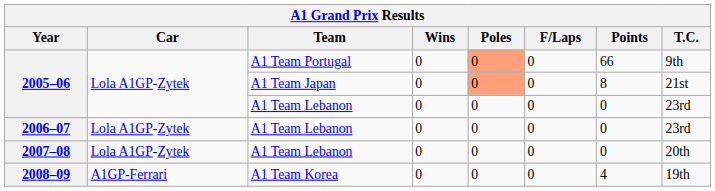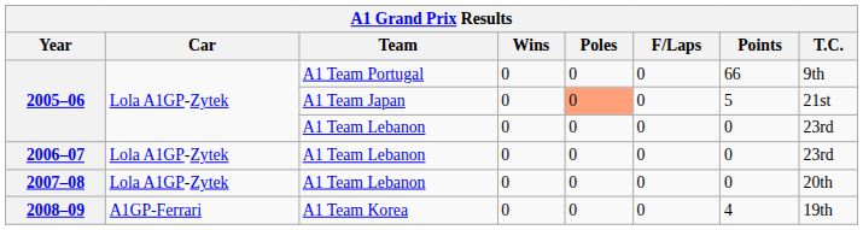2005–06 / A1 Team Portugal | Poles: lightsalmon background -> no background
2005–06 / A1 Team Japan | Points: 8 -> 5
